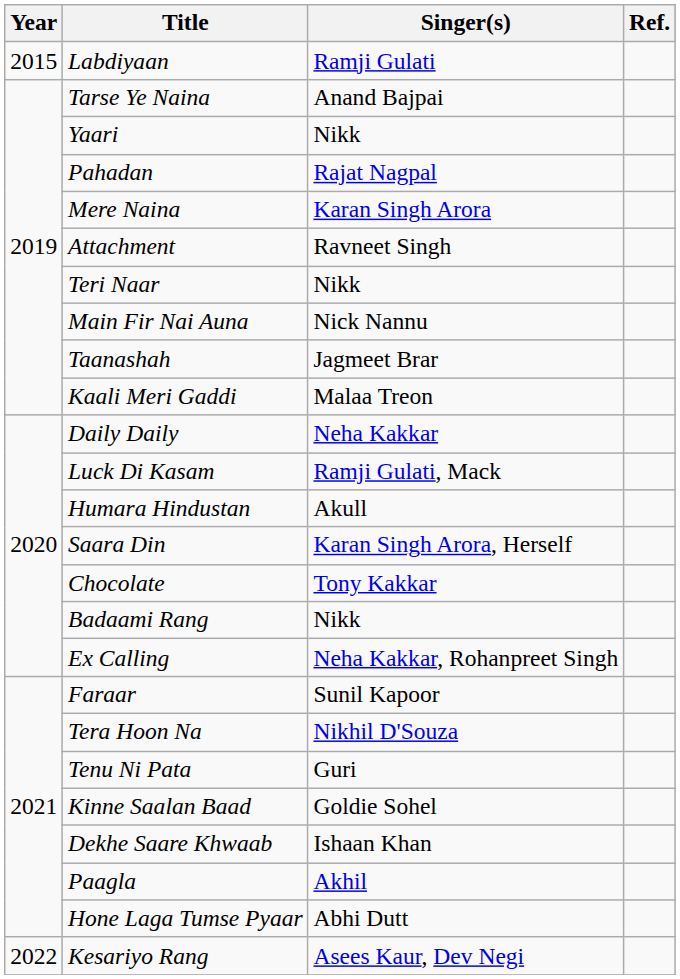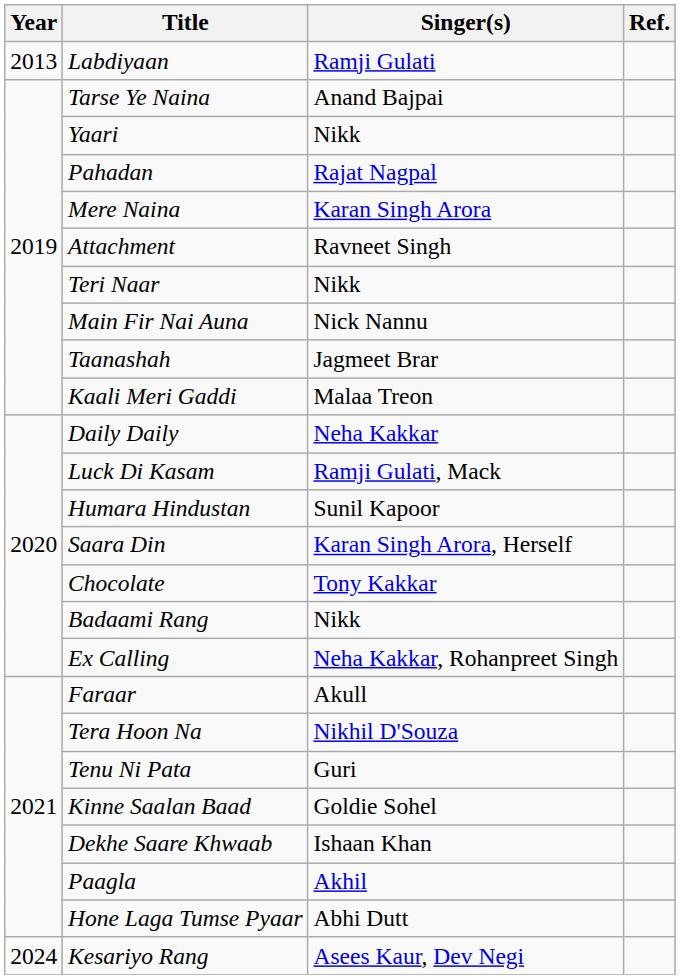Labdiyaan | Year: 2015 -> 2013
Humara Hindustan | Singer(s): Akull -> Sunil Kapoor
Faraar | Singer(s): Sunil Kapoor -> Akull
Kesariyo Rang | Year: 2022 -> 2024
